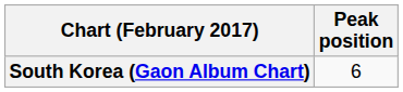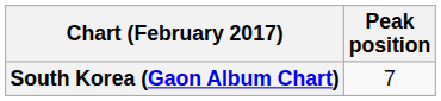South Korea (Gaon Album Chart) | Peak position: 6 -> 7
